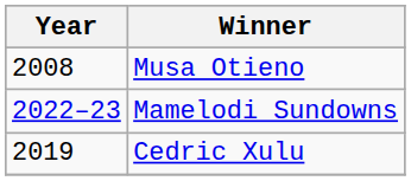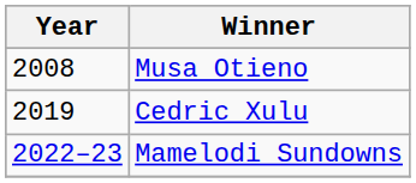rows swapped: Cedric Xulu <-> Mamelodi Sundowns
